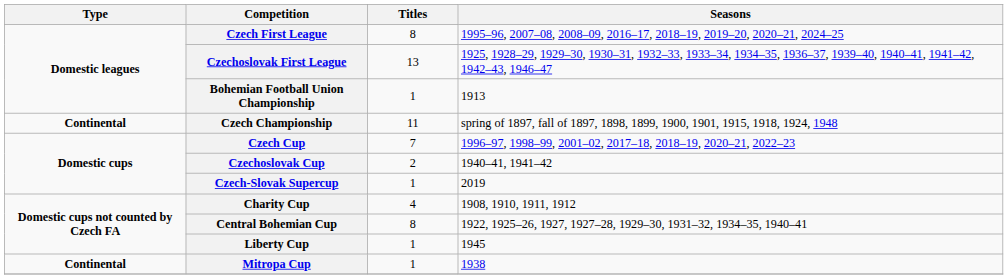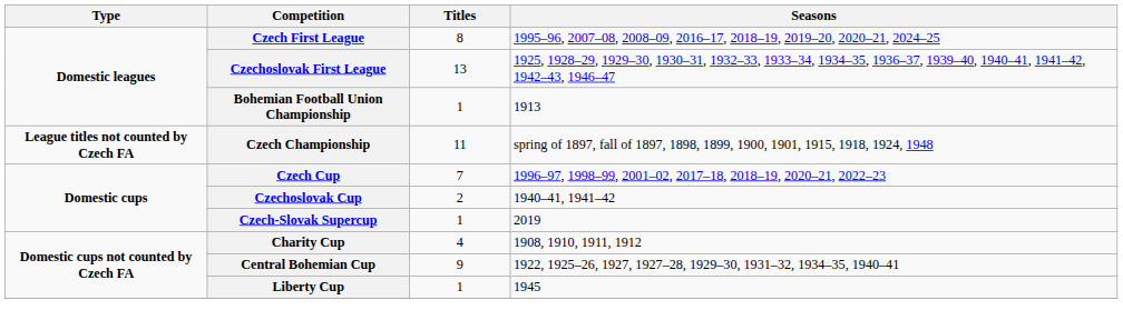Czech Championship | Type: Continental -> League titles not counted by Czech FA
Central Bohemian Cup | Titles: 8 -> 9
- row: Continental | Mitropa Cup | 1 | 1938
